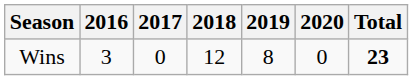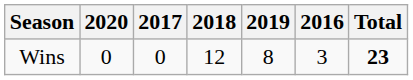columns swapped: 2016 <-> 2020
